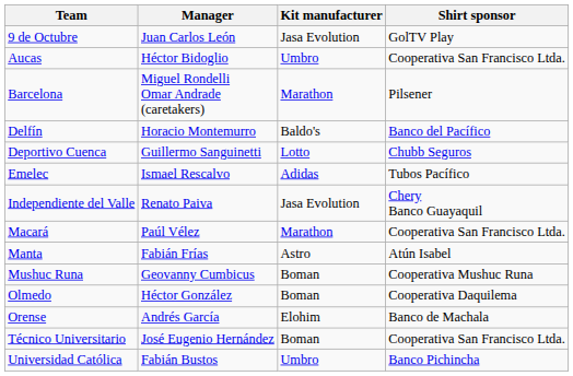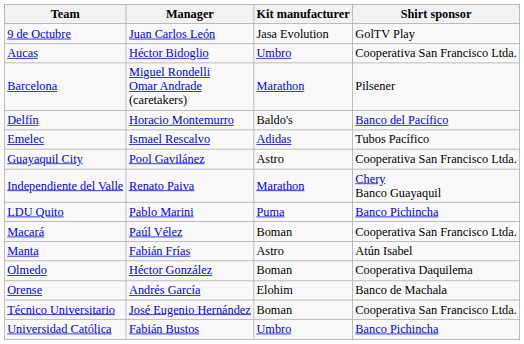- row: Deportivo Cuenca | Guillermo Sanguinetti | Lotto | Chubb Seguros
+ row: Guayaquil City | Pool Gavilánez | Astro | Cooperativa San Francisco Ltda.
Independiente del Valle | Kit manufacturer: Jasa Evolution -> Marathon
+ row: LDU Quito | Pablo Marini | Puma | Banco Pichincha
Macará | Kit manufacturer: Marathon -> Boman
- row: Mushuc Runa | Geovanny Cumbicus | Boman | Cooperativa Mushuc Runa
